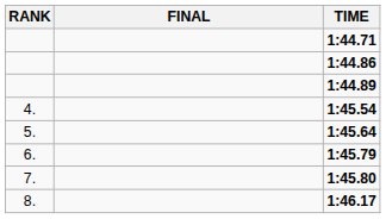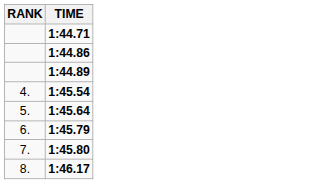- column: FINAL
